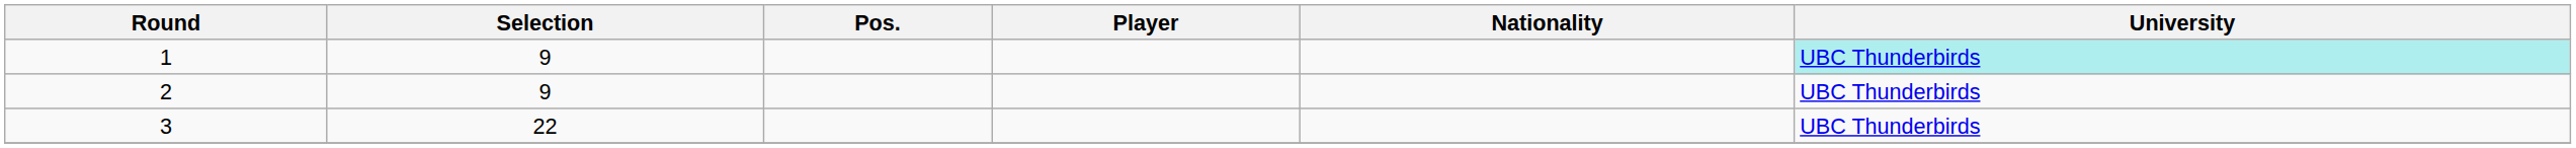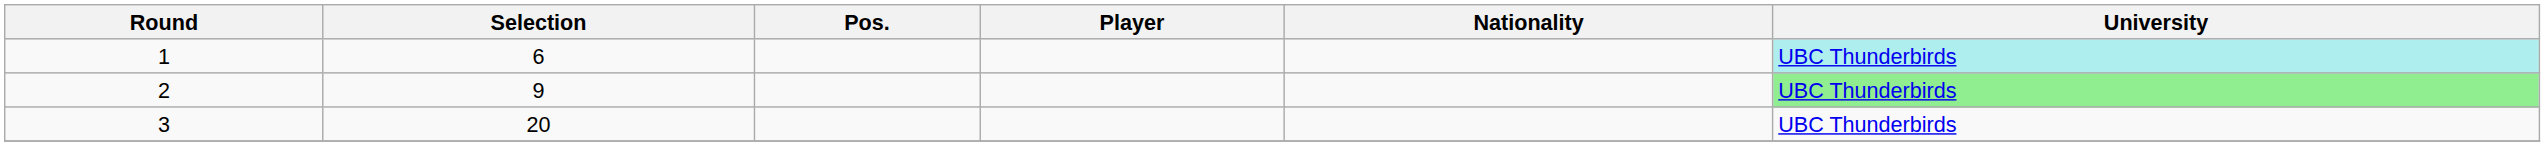1 | Selection: 9 -> 6
2 | University: no background -> lightgreen background
3 | Selection: 22 -> 20
